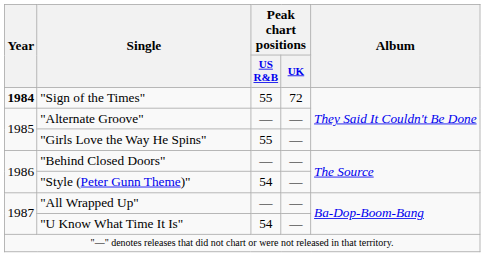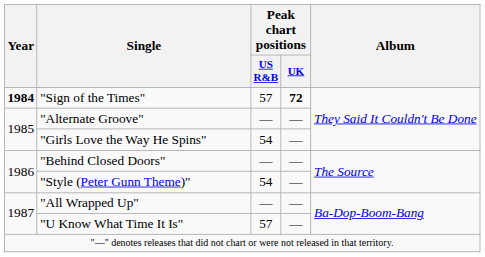"Sign of the Times" | Peak chart positions / US R&B: 55 -> 57
"Sign of the Times" | Peak chart positions / UK: normal -> bold
"Girls Love the Way He Spins" | Peak chart positions / US R&B: 55 -> 54
"U Know What Time It Is" | Peak chart positions / US R&B: 54 -> 57
